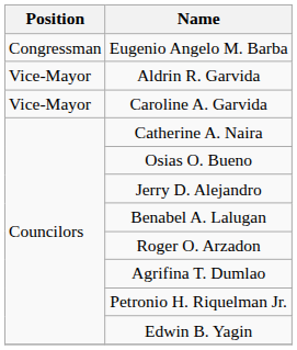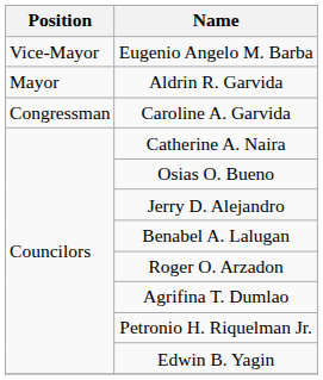Eugenio Angelo M. Barba | Position: Congressman -> Vice-Mayor
Aldrin R. Garvida | Position: Vice-Mayor -> Mayor
Caroline A. Garvida | Position: Vice-Mayor -> Congressman
